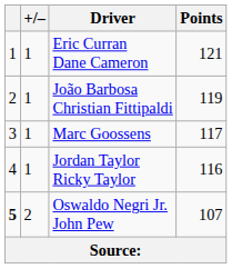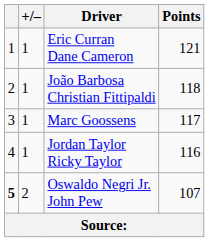João Barbosa Christian Fittipaldi | Points: 119 -> 118
